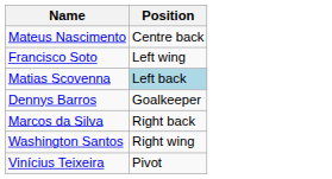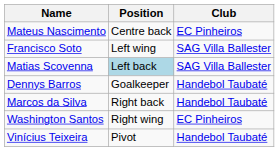+ column: Club | EC Pinheiros | SAG Villa Ballester | SAG Villa Ballester | Handebol Taubaté | Handebol Taubaté | EC Pinheiros | Handebol Taubaté
